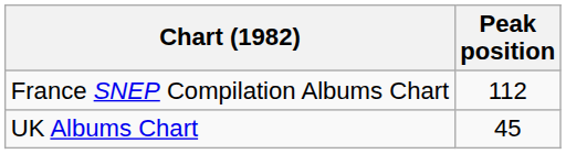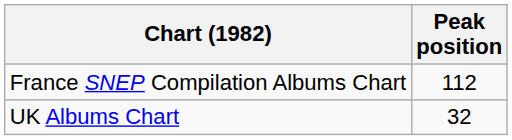UK Albums Chart | Peak position: 45 -> 32
